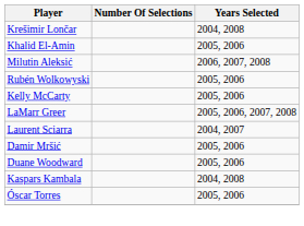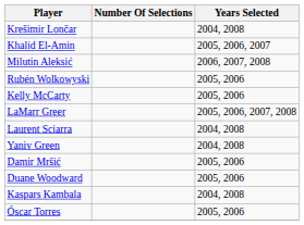Khalid El-Amin | Years Selected: 2005, 2006 -> 2005, 2006, 2007
Laurent Sciarra | Years Selected: 2004, 2007 -> 2004, 2008
+ row: Yaniv Green | 2004, 2008
